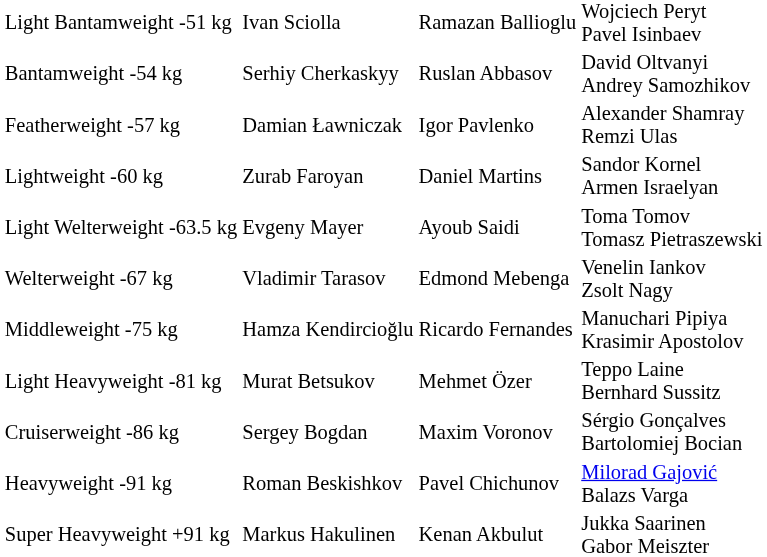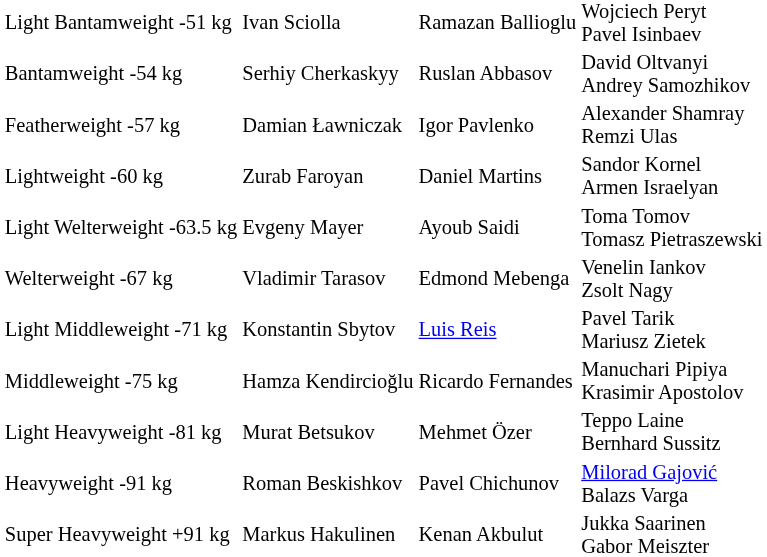+ row: Light Middleweight -71 kg | Konstantin Sbytov | Luis Reis | Pavel Tarik Mariusz Zietek
- row: Cruiserweight -86 kg | Sergey Bogdan | Maxim Voronov | Sérgio Gonçalves Bartolomiej Bocian
